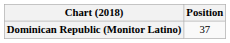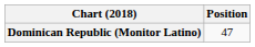Dominican Republic (Monitor Latino) | Position: 37 -> 47
